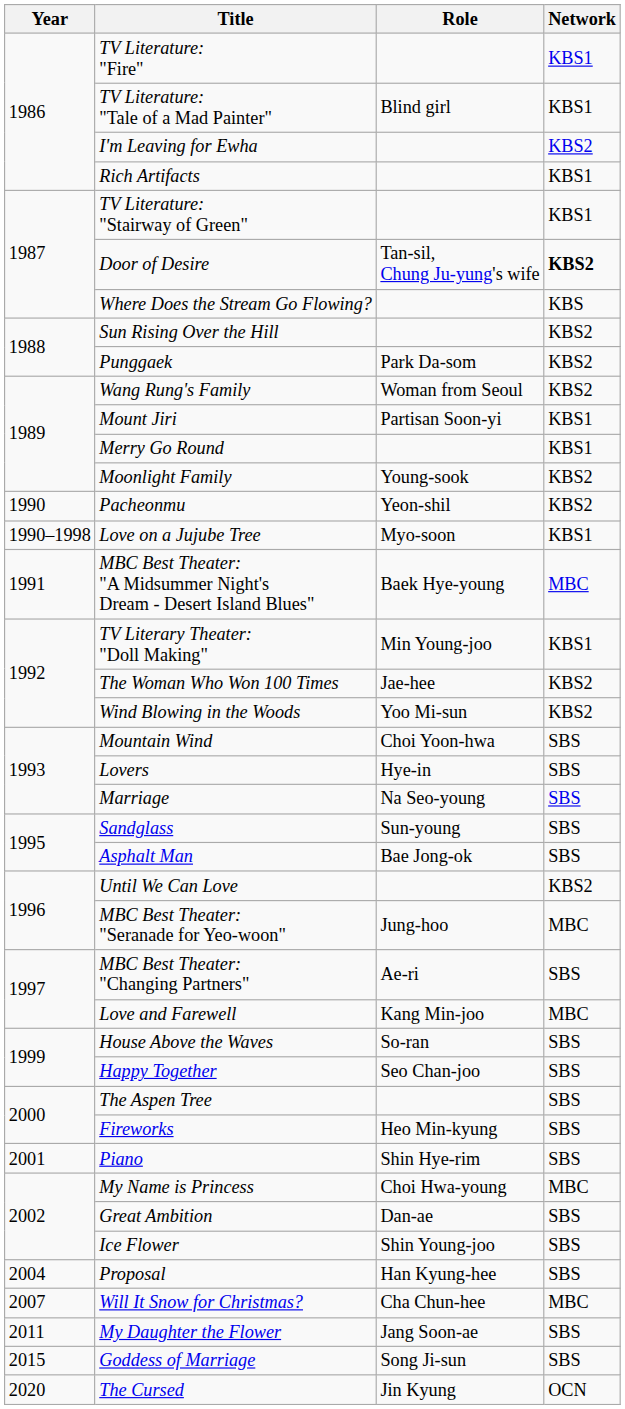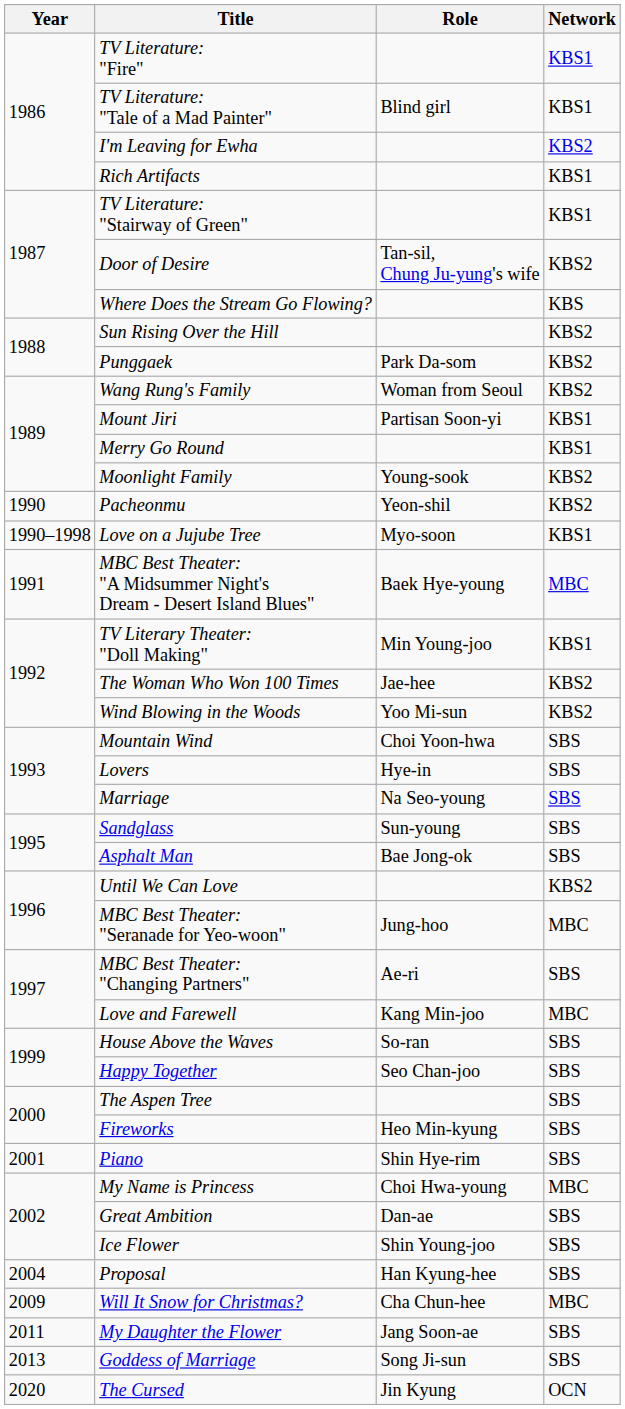Door of Desire | Network: bold -> normal
Will It Snow for Christmas? | Year: 2007 -> 2009
Goddess of Marriage | Year: 2015 -> 2013
